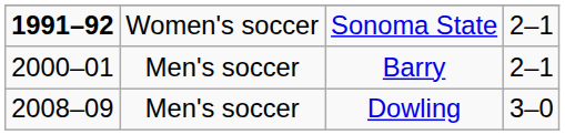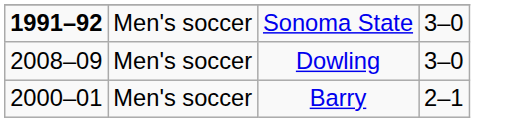Sonoma State | column 2: Women's soccer -> Men's soccer
Sonoma State | column 4: 2–1 -> 3–0
rows swapped: Barry <-> Dowling
